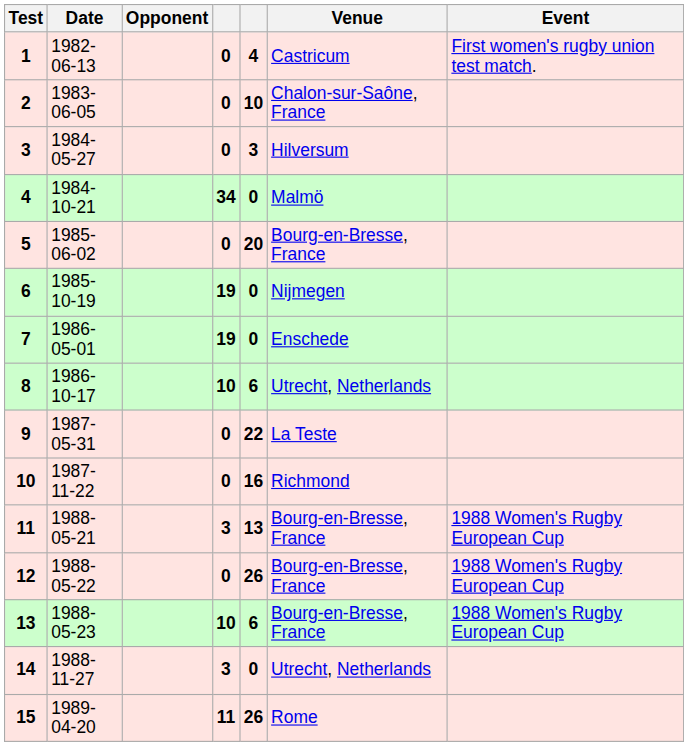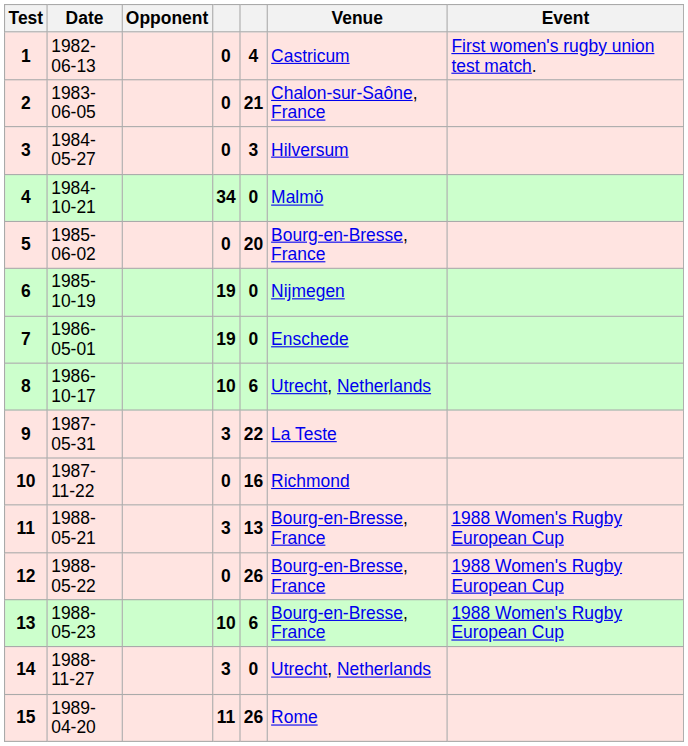2 | column 5: 10 -> 21
9 | column 4: 0 -> 3
